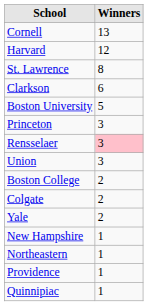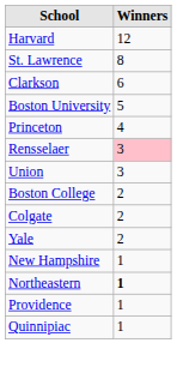- row: Cornell | 13
Princeton | Winners: 3 -> 4
Northeastern | Winners: normal -> bold
